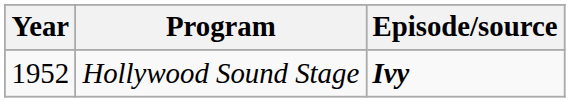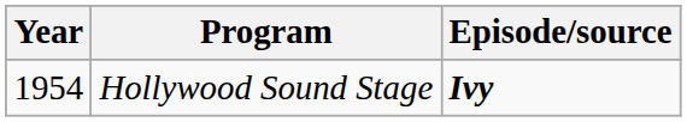Hollywood Sound Stage | Year: 1952 -> 1954
